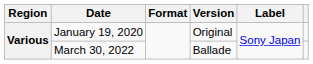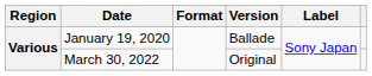January 19, 2020 | Version: Original -> Ballade
March 30, 2022 | Version: Ballade -> Original
